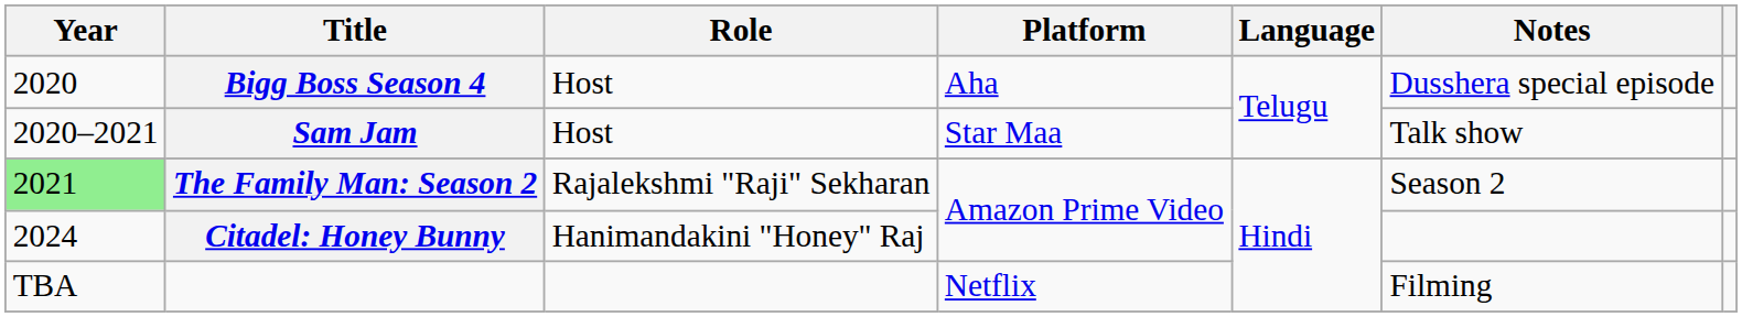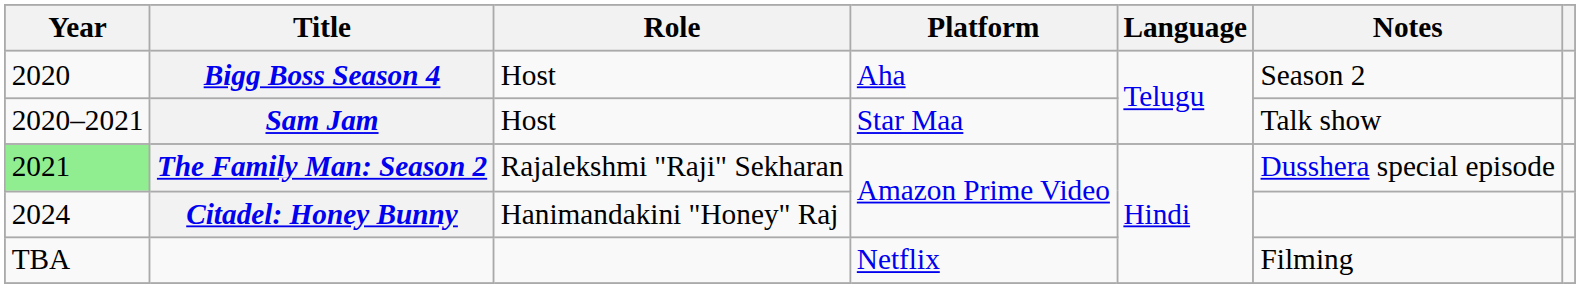Bigg Boss Season 4 | Notes: Dusshera special episode -> Season 2
The Family Man: Season 2 | Notes: Season 2 -> Dusshera special episode
